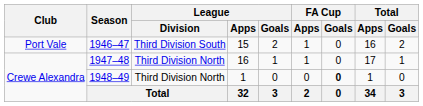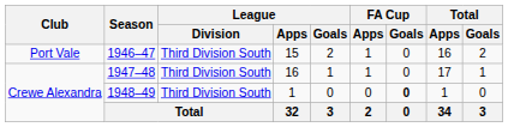1947–48 | League / Division: Third Division North -> Third Division South
1948–49 | League / Division: Third Division North -> Third Division South
